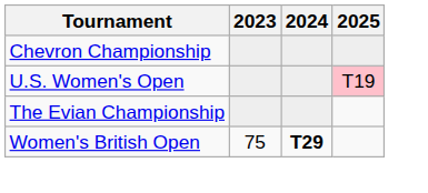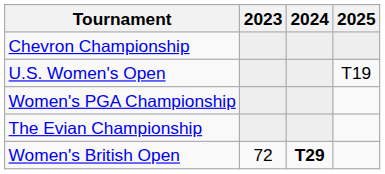U.S. Women's Open | 2025: pink background -> no background
+ row: Women's PGA Championship
Women's British Open | 2023: 75 -> 72
